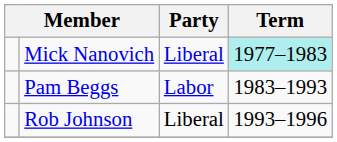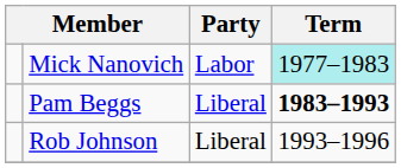Mick Nanovich | Party: Liberal -> Labor
Pam Beggs | Party: Labor -> Liberal
Pam Beggs | Term: normal -> bold
